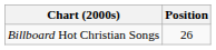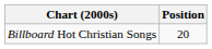Billboard Hot Christian Songs | Position: 26 -> 20
